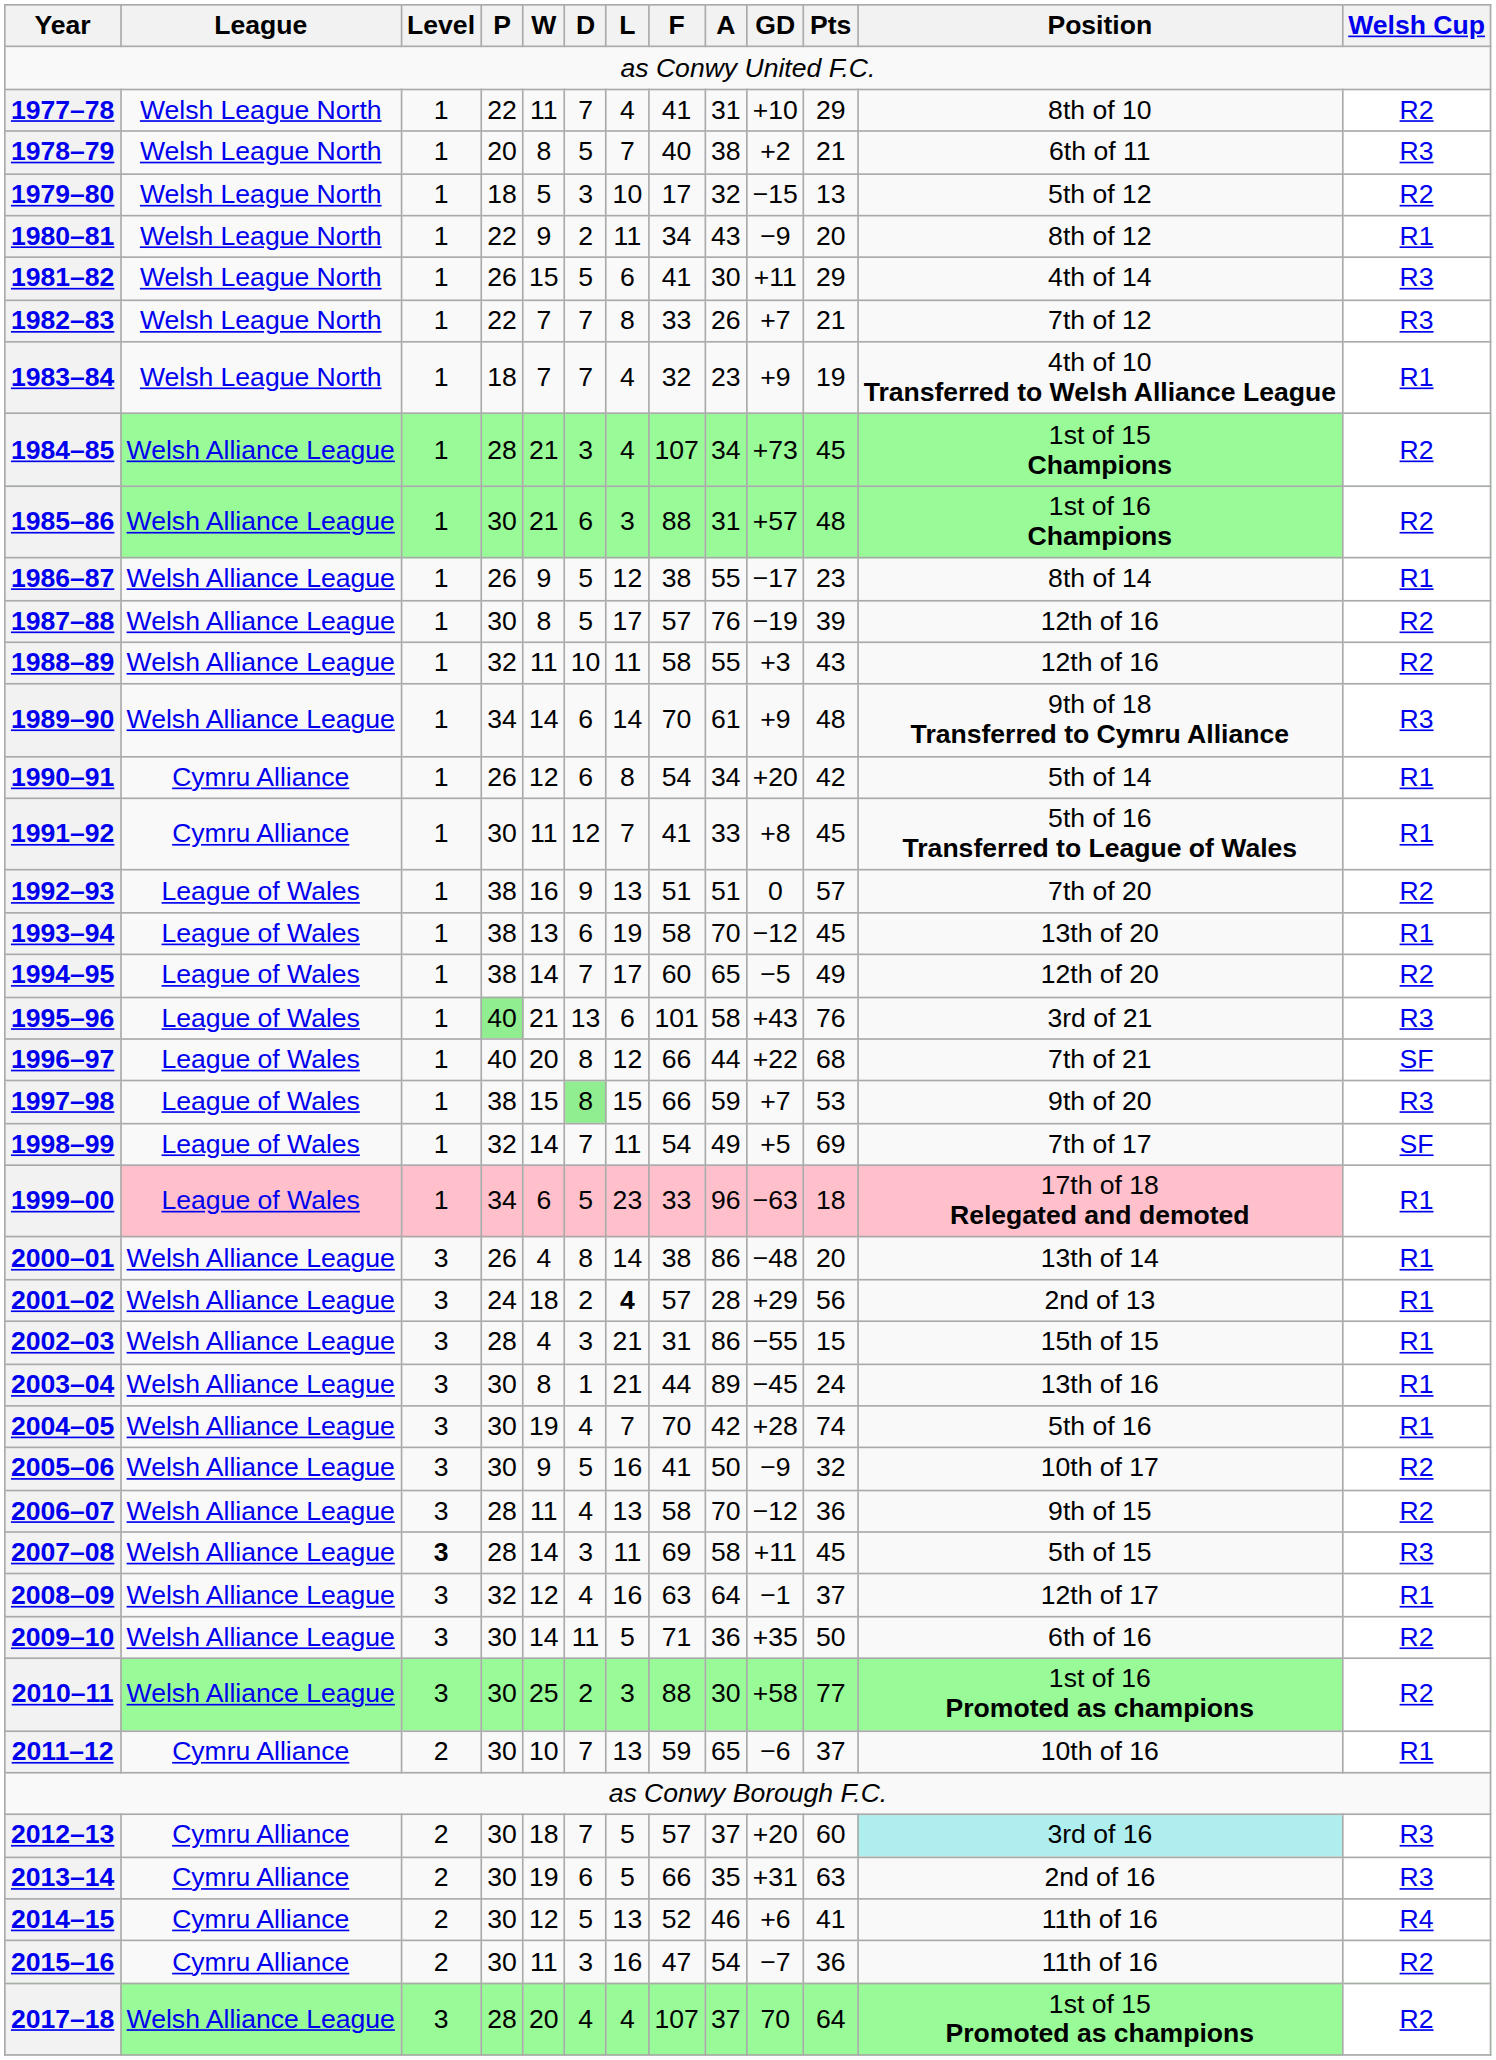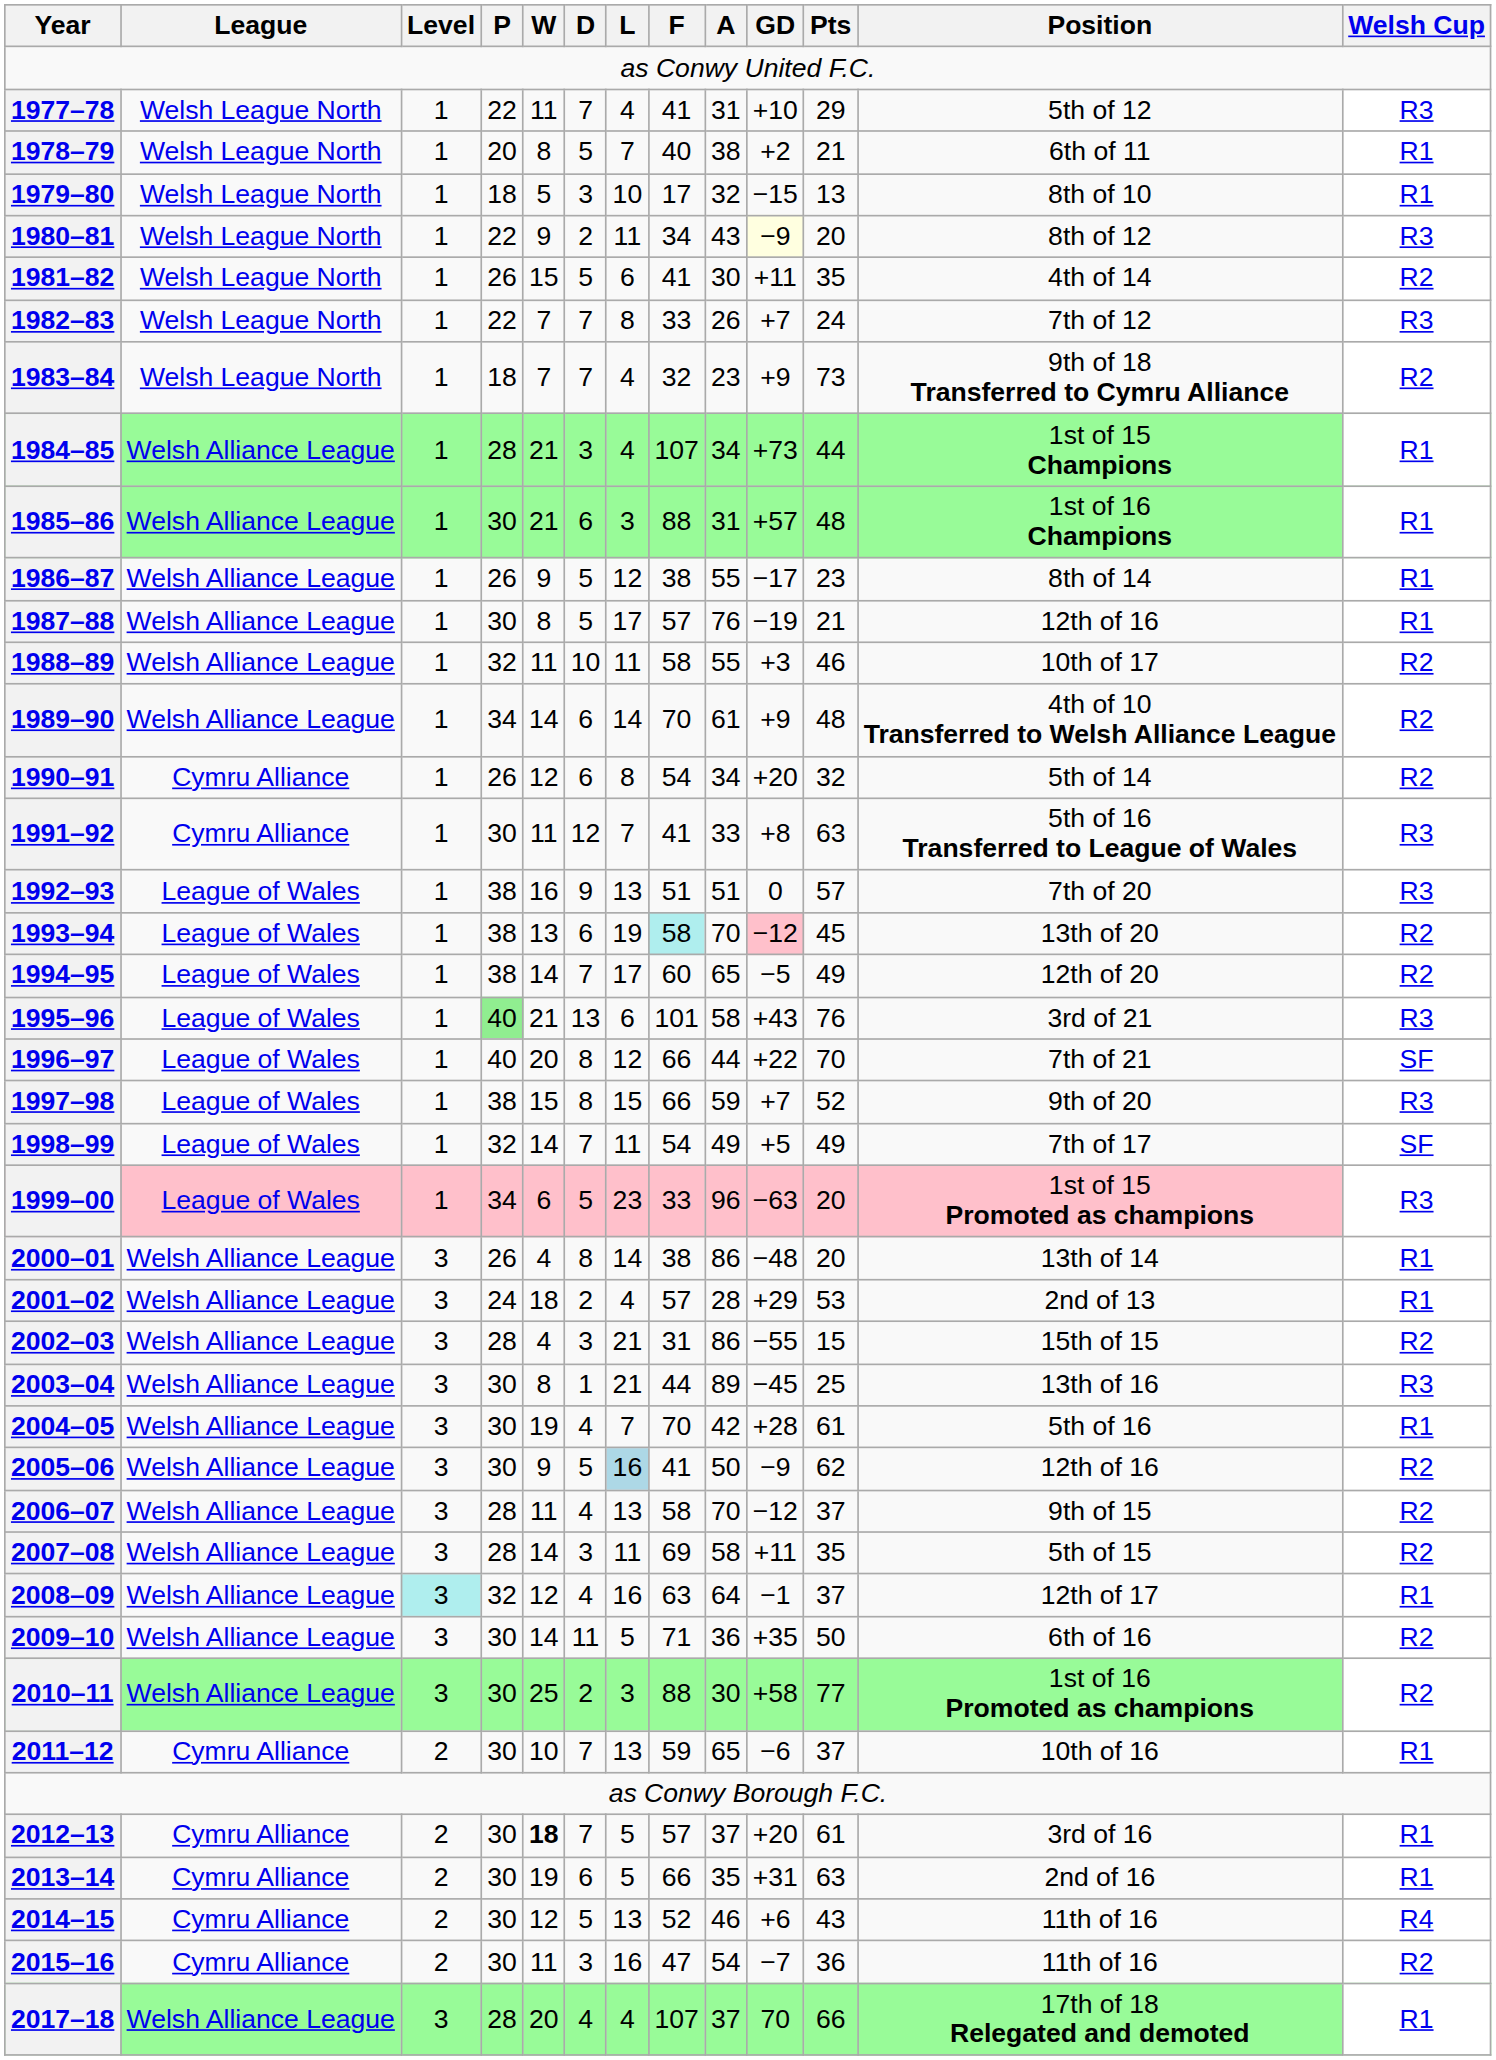1977–78 | Position: 8th of 10 -> 5th of 12
1977–78 | Welsh Cup: R2 -> R3
1978–79 | Welsh Cup: R3 -> R1
1979–80 | Position: 5th of 12 -> 8th of 10
1979–80 | Welsh Cup: R2 -> R1
1980–81 | GD: no background -> lightyellow background
1980–81 | Welsh Cup: R1 -> R3
1981–82 | Pts: 29 -> 35
1981–82 | Welsh Cup: R3 -> R2
1982–83 | Pts: 21 -> 24
1983–84 | Pts: 19 -> 73
1983–84 | Position: 4th of 10 Transferred to Welsh Alliance League -> 9th of 18 Transferred to Cymru Alliance
1983–84 | Welsh Cup: R1 -> R2
1984–85 | Pts: 45 -> 44
1984–85 | Welsh Cup: R2 -> R1
1985–86 | Welsh Cup: R2 -> R1
1987–88 | Pts: 39 -> 21
1987–88 | Welsh Cup: R2 -> R1
1988–89 | Pts: 43 -> 46
1988–89 | Position: 12th of 16 -> 10th of 17
1989–90 | Position: 9th of 18 Transferred to Cymru Alliance -> 4th of 10 Transferred to Welsh Alliance League
1989–90 | Welsh Cup: R3 -> R2
1990–91 | Pts: 42 -> 32
1990–91 | Welsh Cup: R1 -> R2
1991–92 | Pts: 45 -> 63
1991–92 | Welsh Cup: R1 -> R3
1992–93 | Welsh Cup: R2 -> R3
1993–94 | F: no background -> paleturquoise background
1993–94 | GD: no background -> pink background
1993–94 | Welsh Cup: R1 -> R2
1996–97 | Pts: 68 -> 70
1997–98 | D: lightgreen background -> no background
1997–98 | Pts: 53 -> 52
1998–99 | Pts: 69 -> 49
1999–00 | Pts: 18 -> 20
1999–00 | Position: 17th of 18 Relegated and demoted -> 1st of 15 Promoted as champions
1999–00 | Welsh Cup: R1 -> R3
2001–02 | L: bold -> normal
2001–02 | Pts: 56 -> 53
2002–03 | Welsh Cup: R1 -> R2
2003–04 | Pts: 24 -> 25
2003–04 | Welsh Cup: R1 -> R3
2004–05 | Pts: 74 -> 61
2005–06 | L: no background -> lightblue background
2005–06 | Pts: 32 -> 62
2005–06 | Position: 10th of 17 -> 12th of 16
2006–07 | Pts: 36 -> 37
2007–08 | Level: bold -> normal
2007–08 | Pts: 45 -> 35
2007–08 | Welsh Cup: R3 -> R2
2008–09 | Level: no background -> paleturquoise background
2012–13 | W: normal -> bold
2012–13 | Pts: 60 -> 61
2012–13 | Position: paleturquoise background -> no background
2012–13 | Welsh Cup: R3 -> R1
2013–14 | Welsh Cup: R3 -> R1
2014–15 | Pts: 41 -> 43
2017–18 | Pts: 64 -> 66
2017–18 | Position: 1st of 15 Promoted as champions -> 17th of 18 Relegated and demoted
2017–18 | Welsh Cup: R2 -> R1
